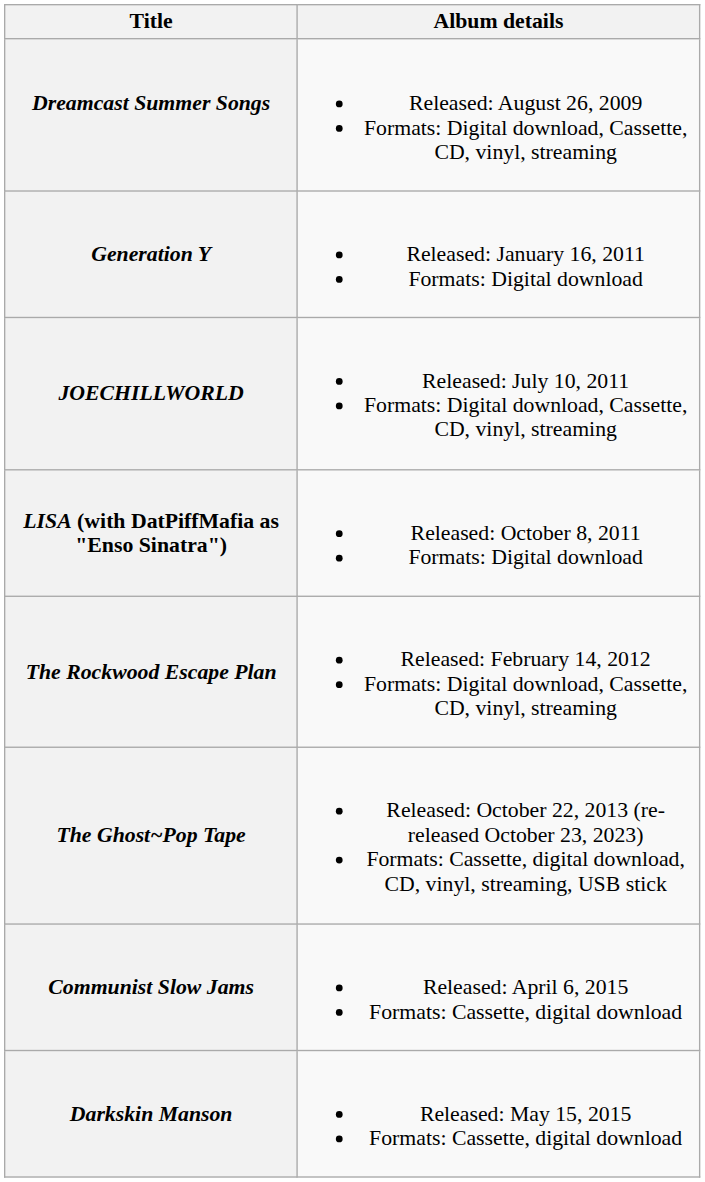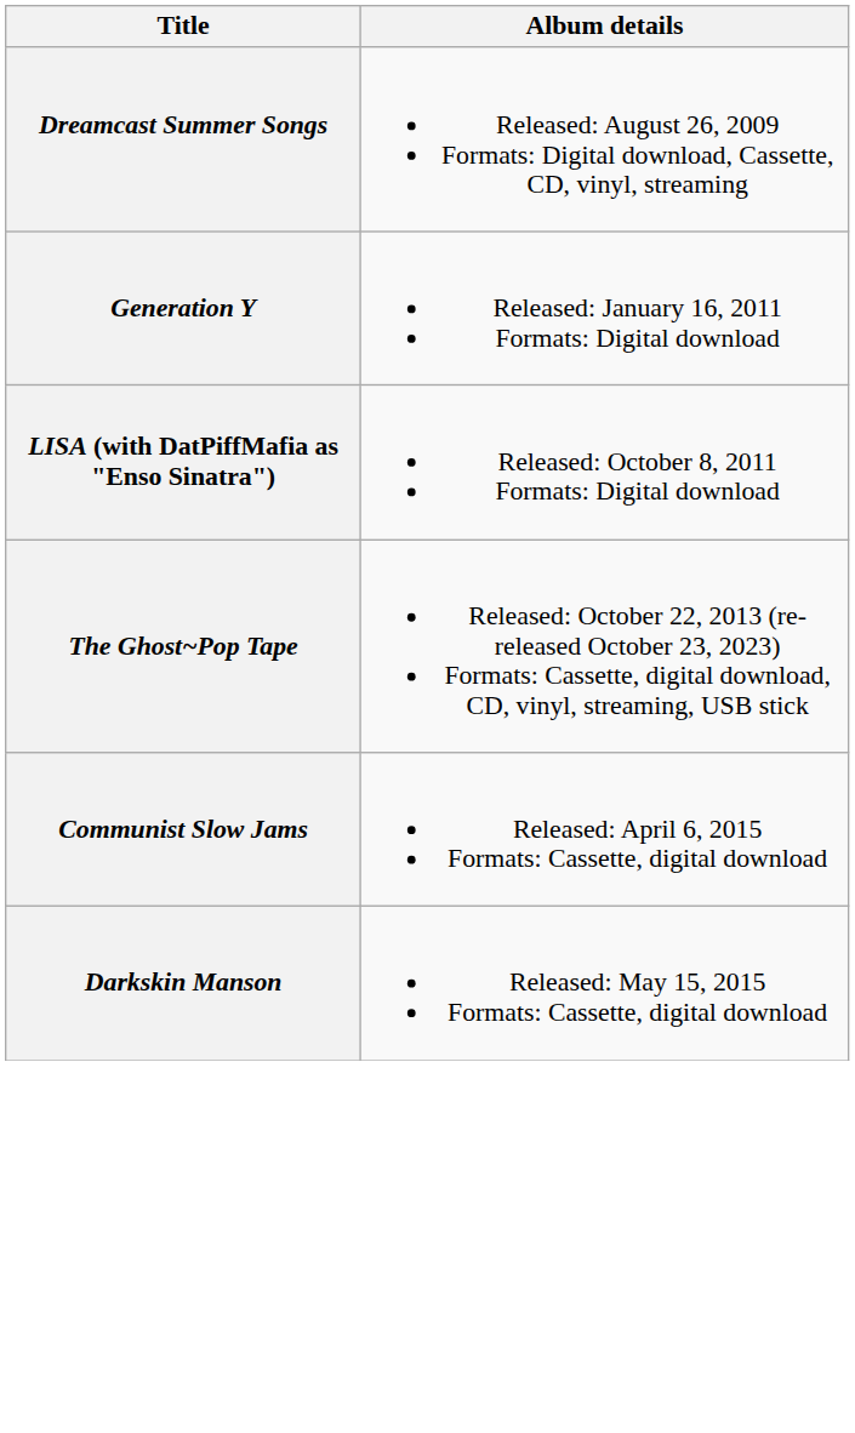- row: JOECHILLWORLD | Released: July 10, 2011 Formats: Digital download, Cassette, CD, vinyl, streaming
- row: The Rockwood Escape Plan | Released: February 14, 2012 Formats: Digital download, Cassette, CD, vinyl, streaming
